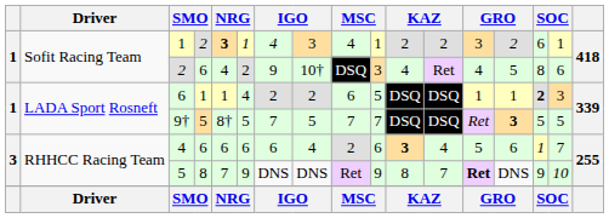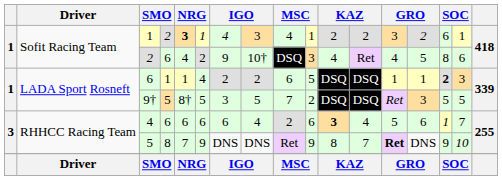9† | column 7: 7 -> 3
9† | column 10: 7 -> 2
9† | column 14: bold -> normal
